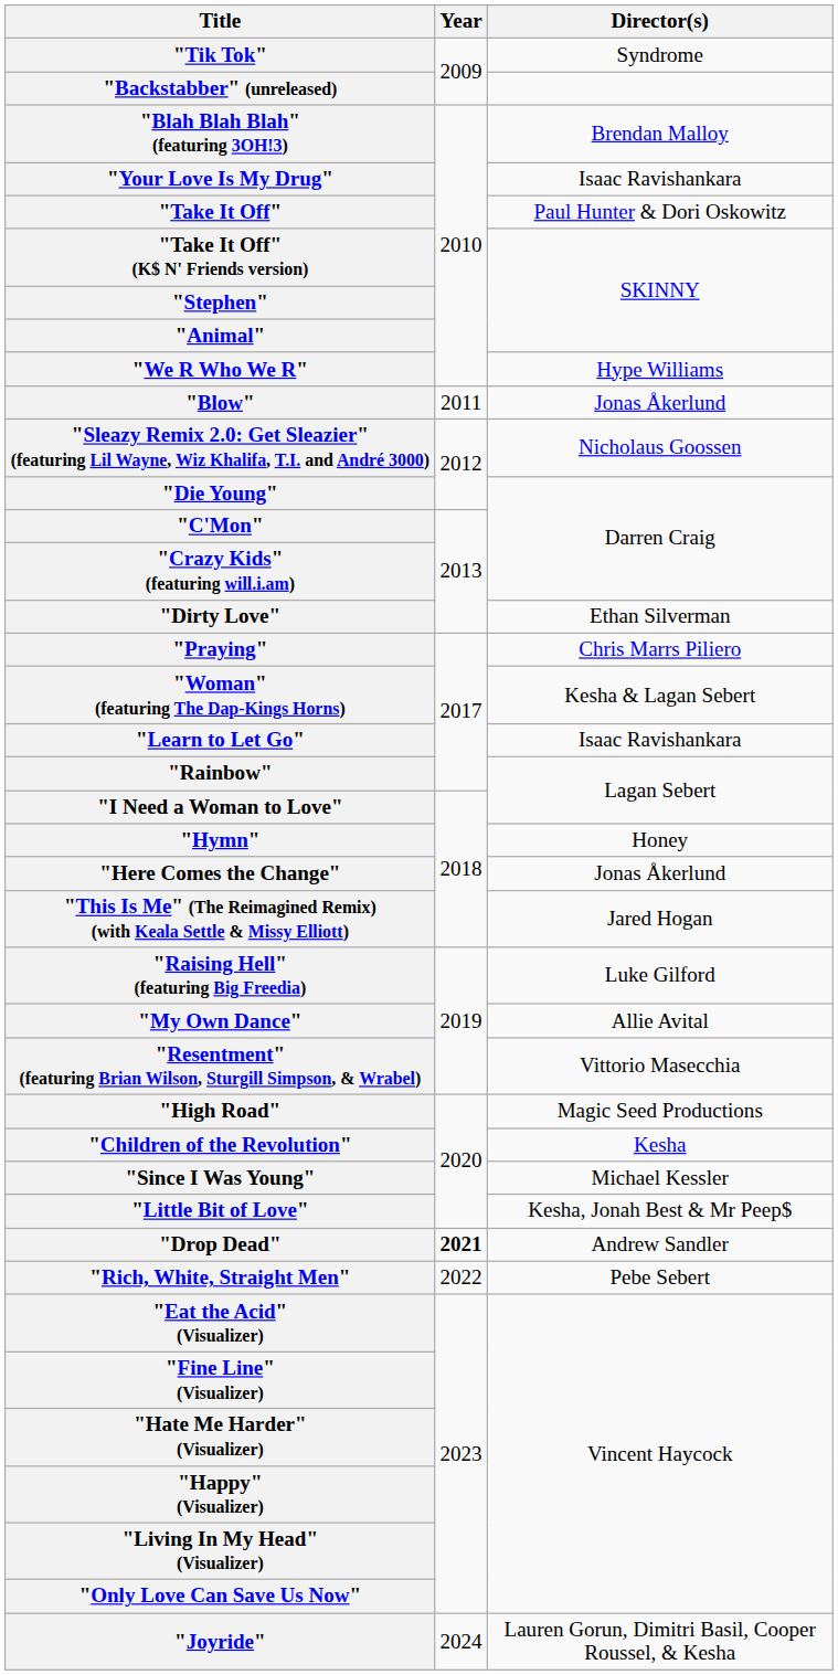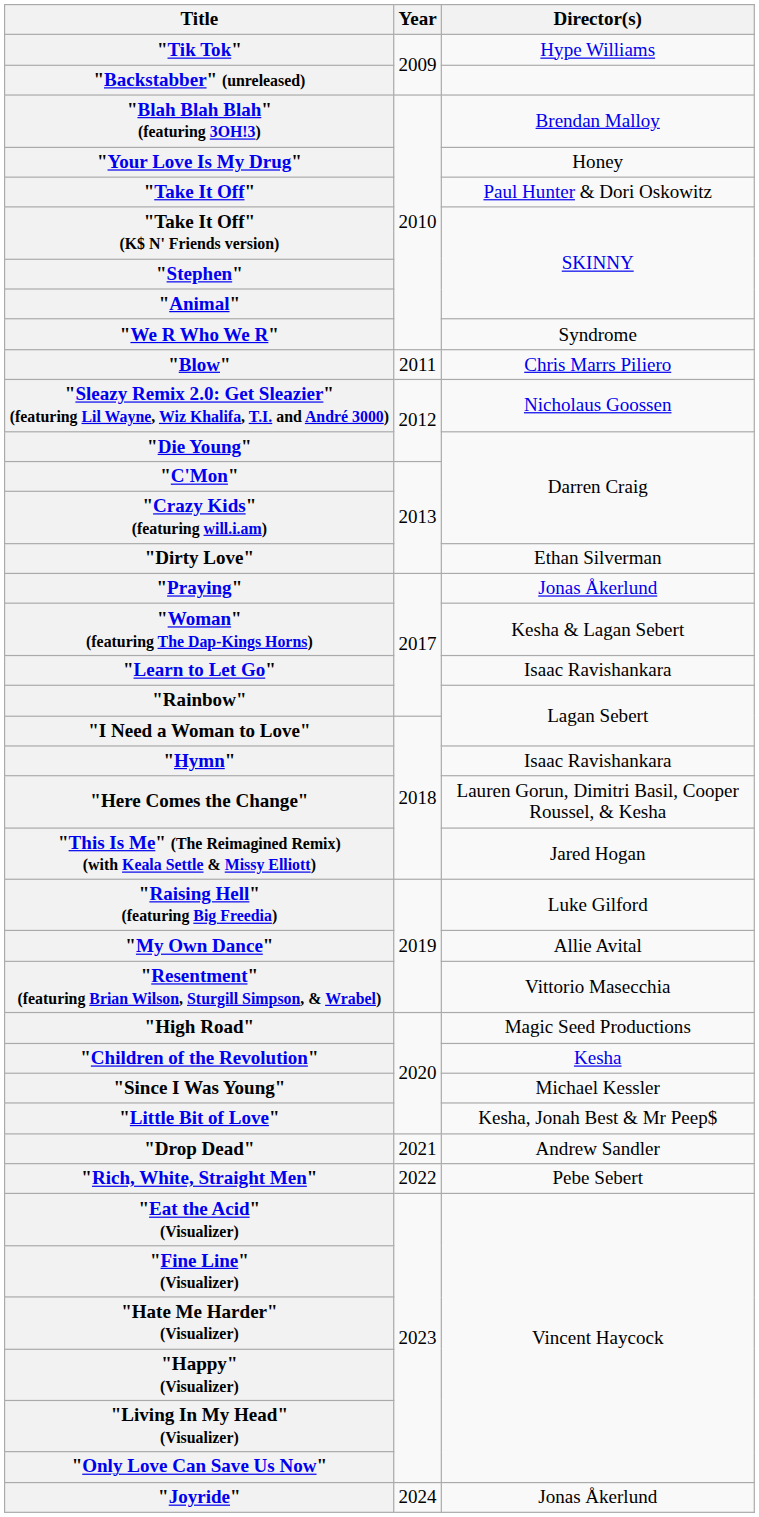"Tik Tok" | Director(s): Syndrome -> Hype Williams
"Your Love Is My Drug" | Director(s): Isaac Ravishankara -> Honey
"We R Who We R" | Director(s): Hype Williams -> Syndrome
"Blow" | Director(s): Jonas Åkerlund -> Chris Marrs Piliero
"Praying" | Director(s): Chris Marrs Piliero -> Jonas Åkerlund
"Hymn" | Director(s): Honey -> Isaac Ravishankara
"Here Comes the Change" | Director(s): Jonas Åkerlund -> Lauren Gorun, Dimitri Basil, Cooper Roussel, & Kesha
"Drop Dead" | Year: bold -> normal
"Joyride" | Director(s): Lauren Gorun, Dimitri Basil, Cooper Roussel, & Kesha -> Jonas Åkerlund
